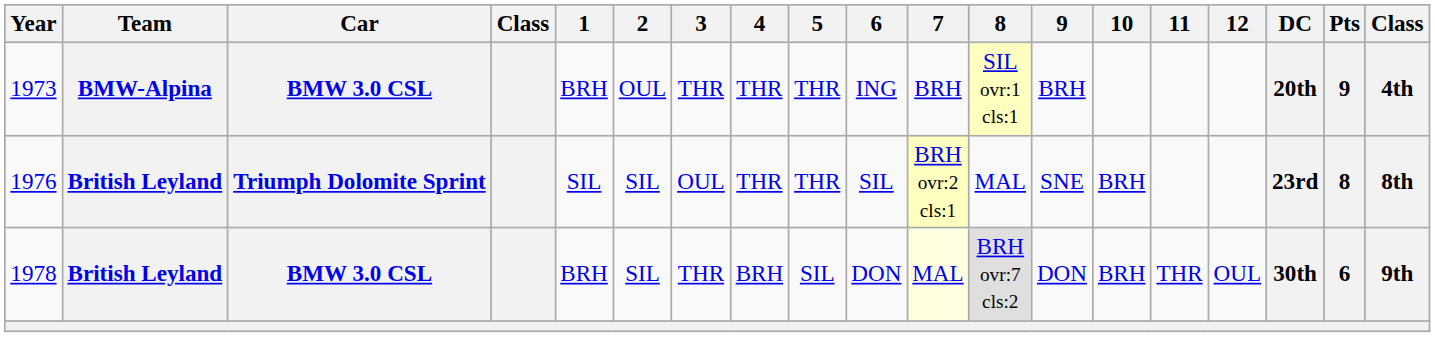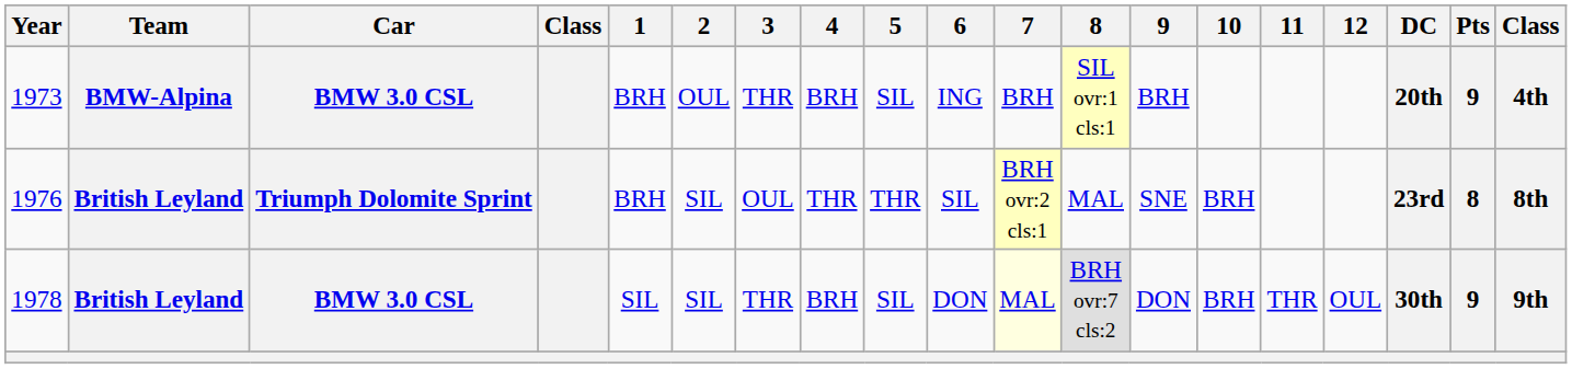1973 | 4: THR -> BRH
1973 | 5: THR -> SIL
1976 | 1: SIL -> BRH
1978 | 1: BRH -> SIL
1978 | Pts: 6 -> 9
